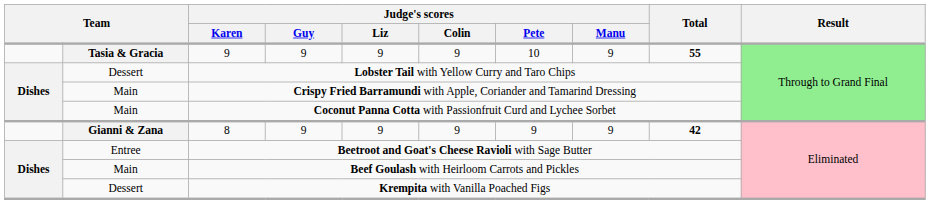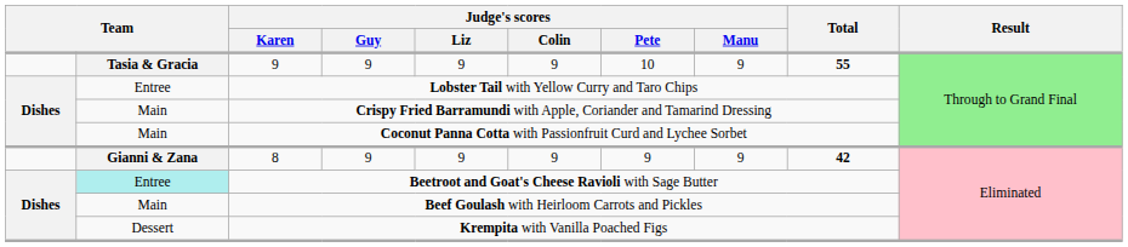Lobster Tail with Yellow Curry and Taro Chips | column 2: Dessert -> Entree
Beetroot and Goat's Cheese Ravioli with Sage Butter | column 2: no background -> paleturquoise background
